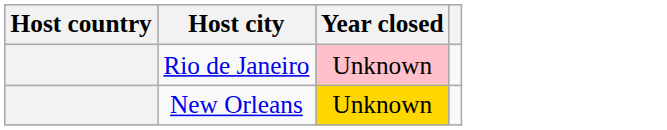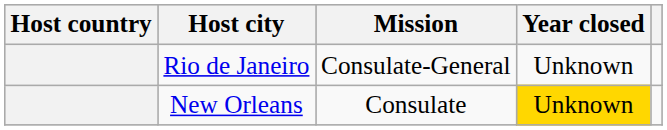+ column: Mission | Consulate-General | Consulate
Rio de Janeiro | Year closed: pink background -> no background
